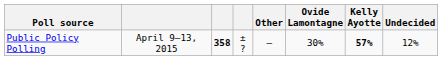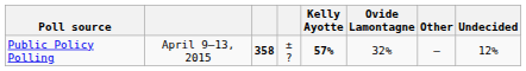columns swapped: Kelly Ayotte <-> Other
Public Policy Polling | Ovide Lamontagne: 30% -> 32%
